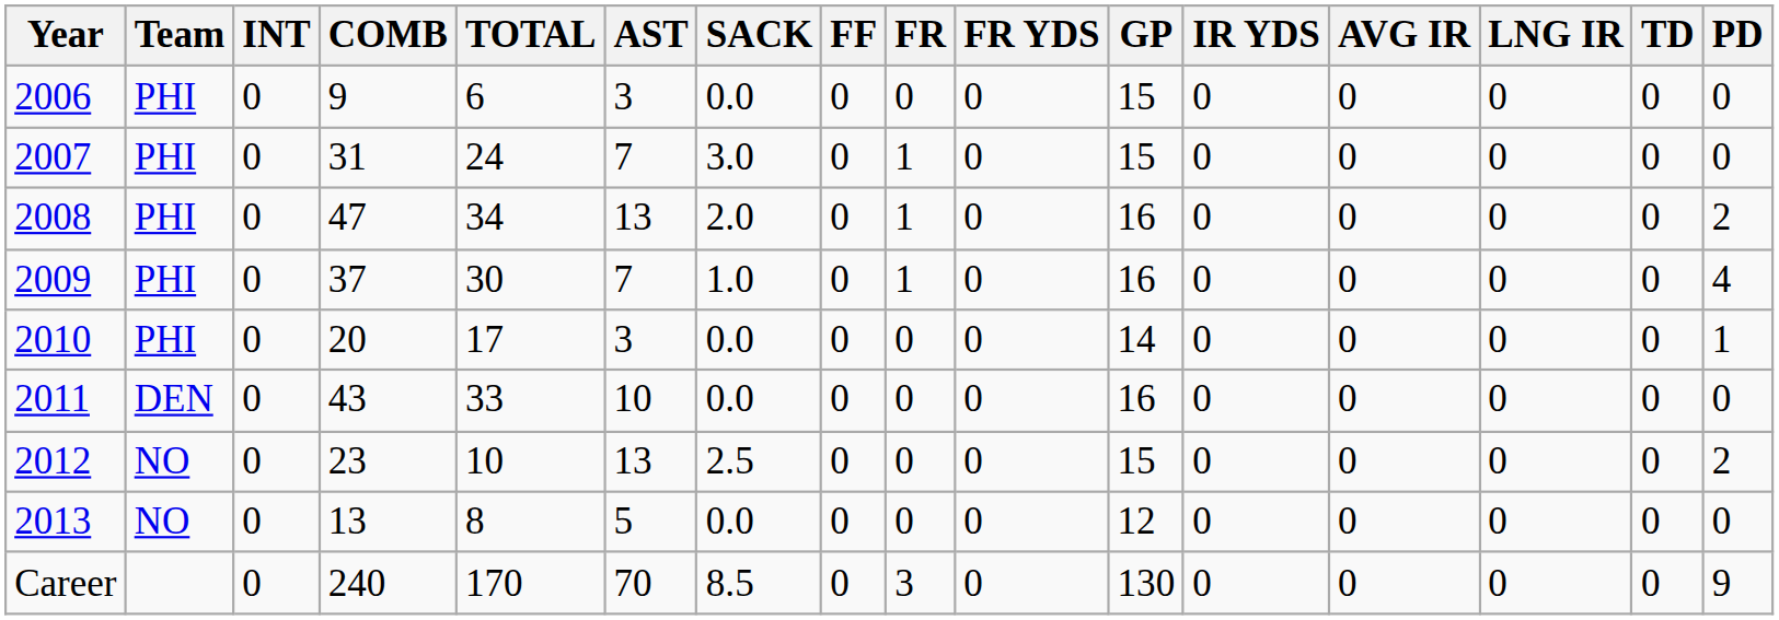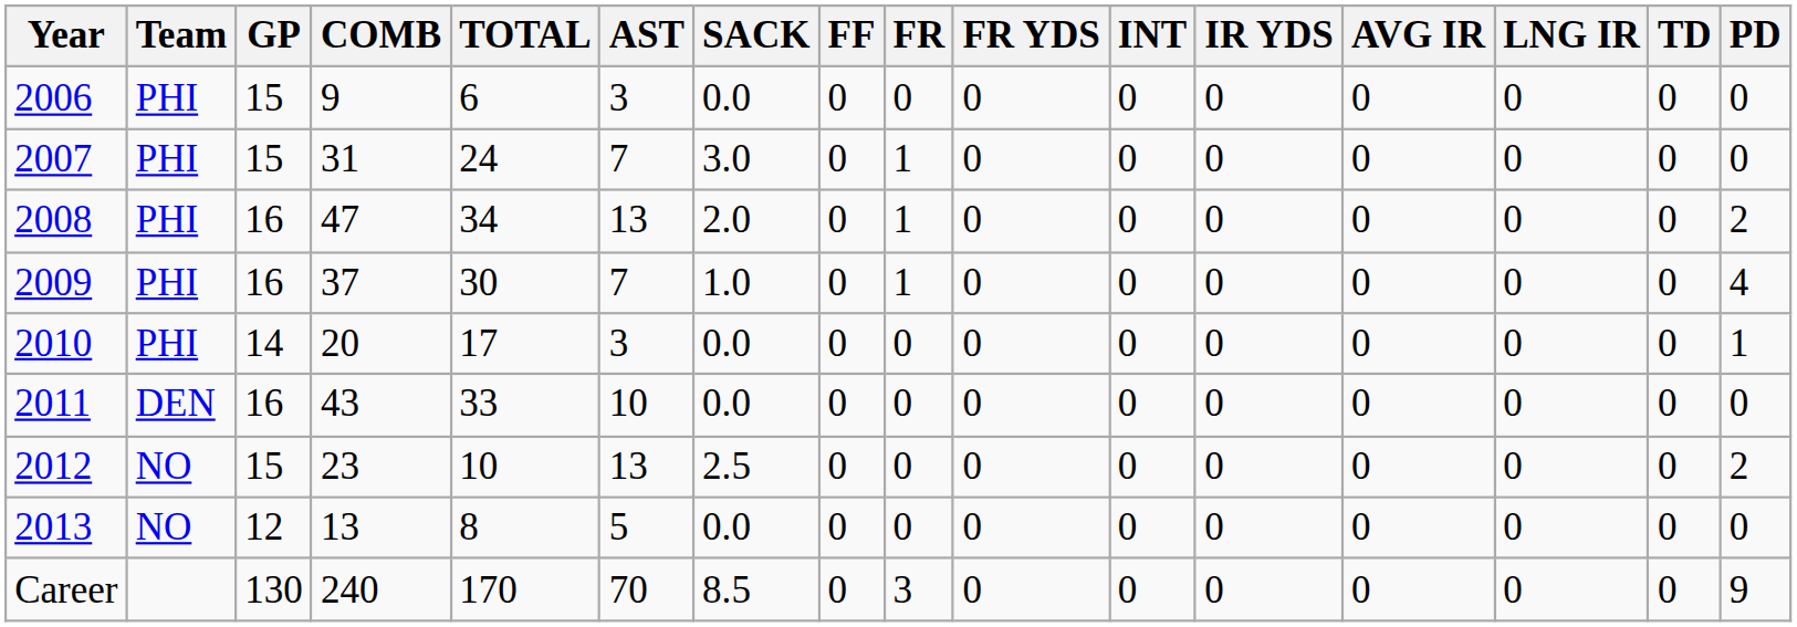columns swapped: GP <-> INT
